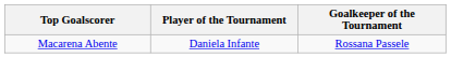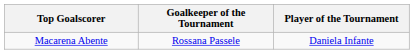columns swapped: Player of the Tournament <-> Goalkeeper of the Tournament
